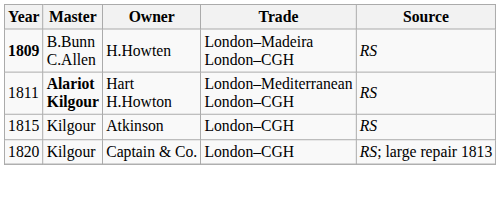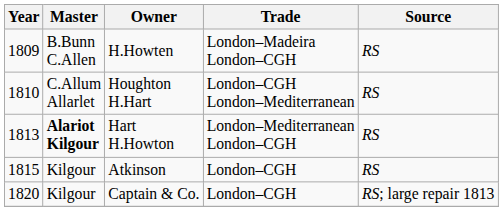H.Howten | Year: bold -> normal
+ row: 1810 | C.Allum Allarlet | Houghton H.Hart | London–CGH London–Mediterranean | RS
Hart H.Howton | Year: 1811 -> 1813
